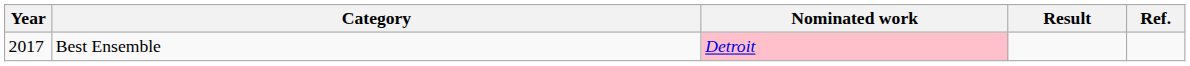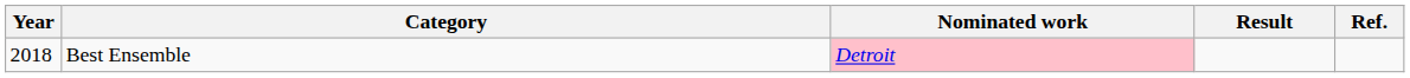Best Ensemble | Year: 2017 -> 2018
